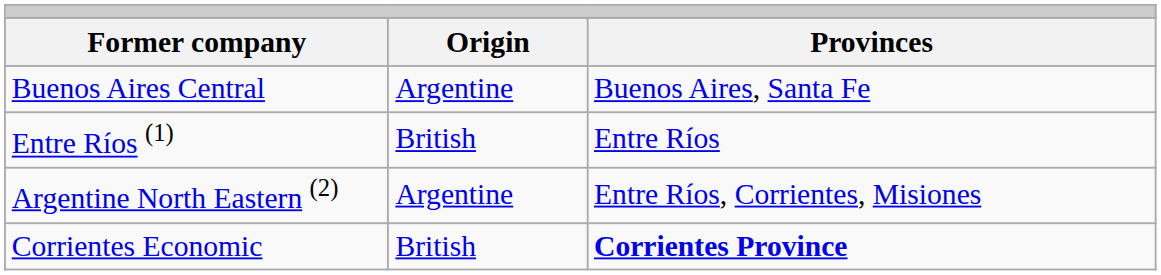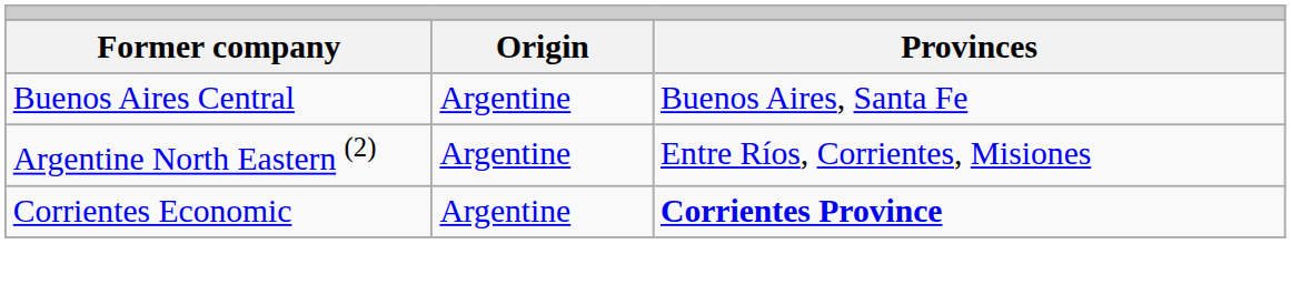- row: Entre Ríos (1) | British | Entre Ríos
Corrientes Economic | column 2: British -> Argentine
